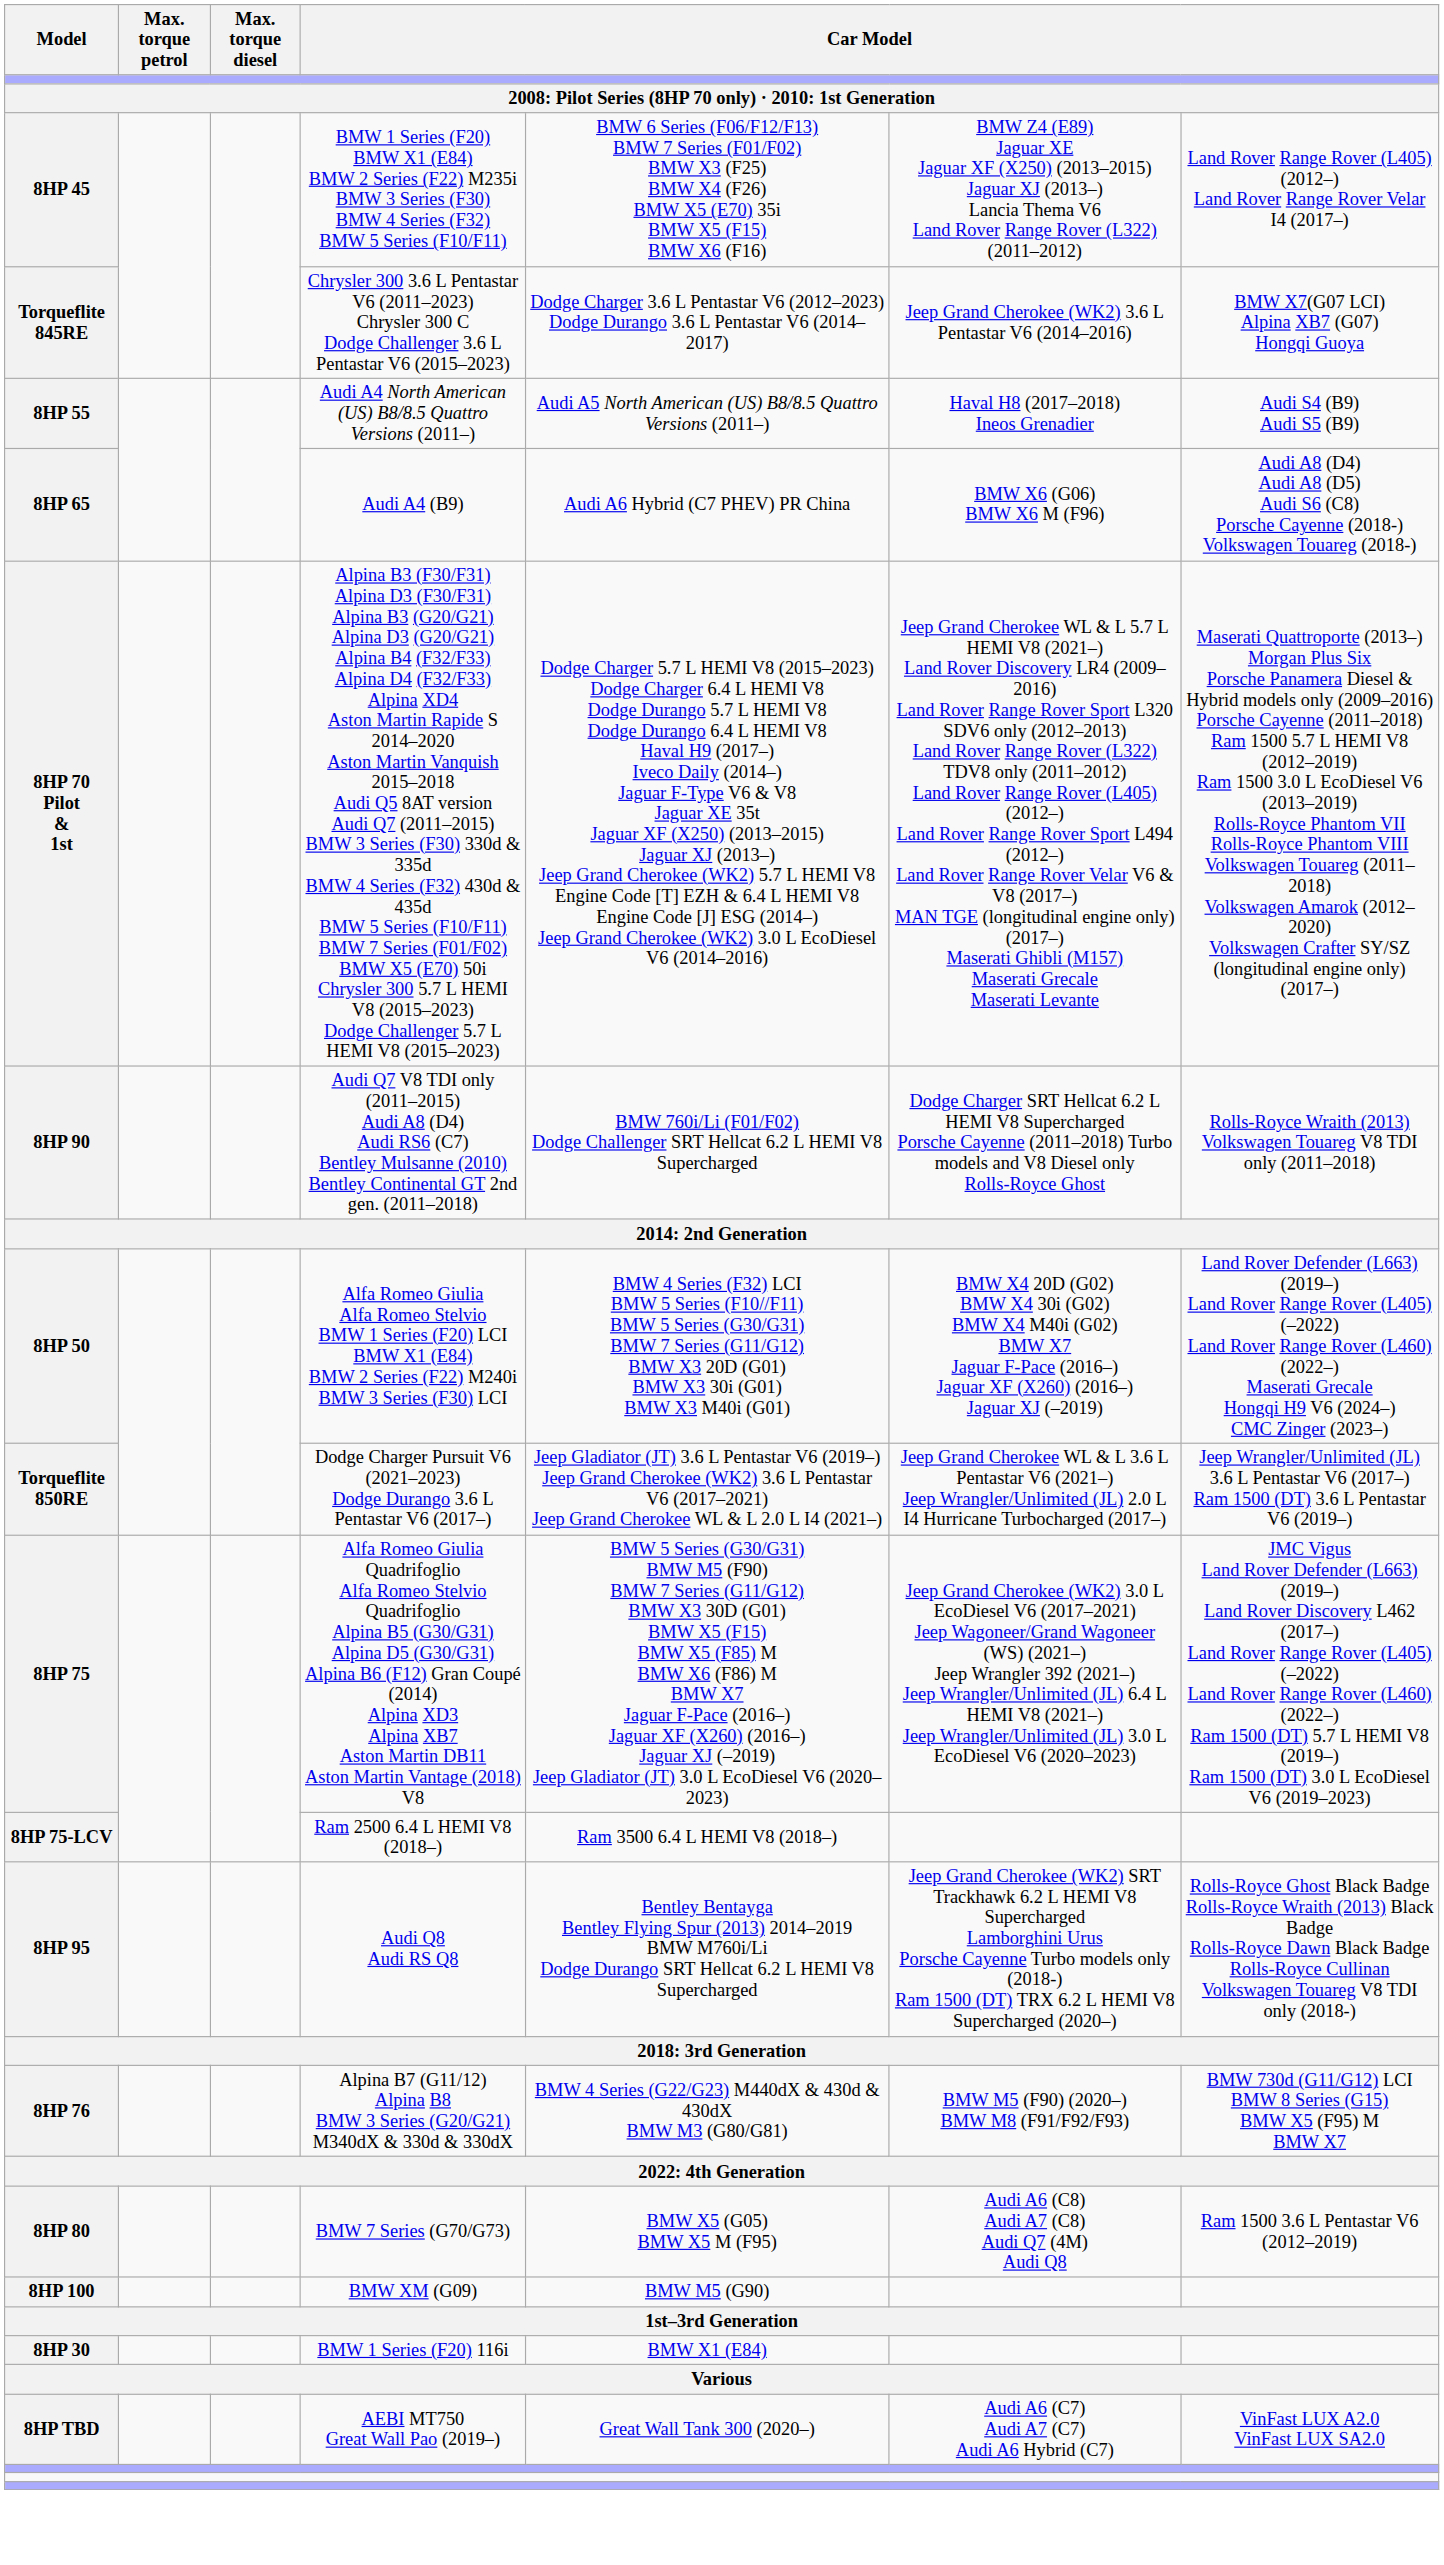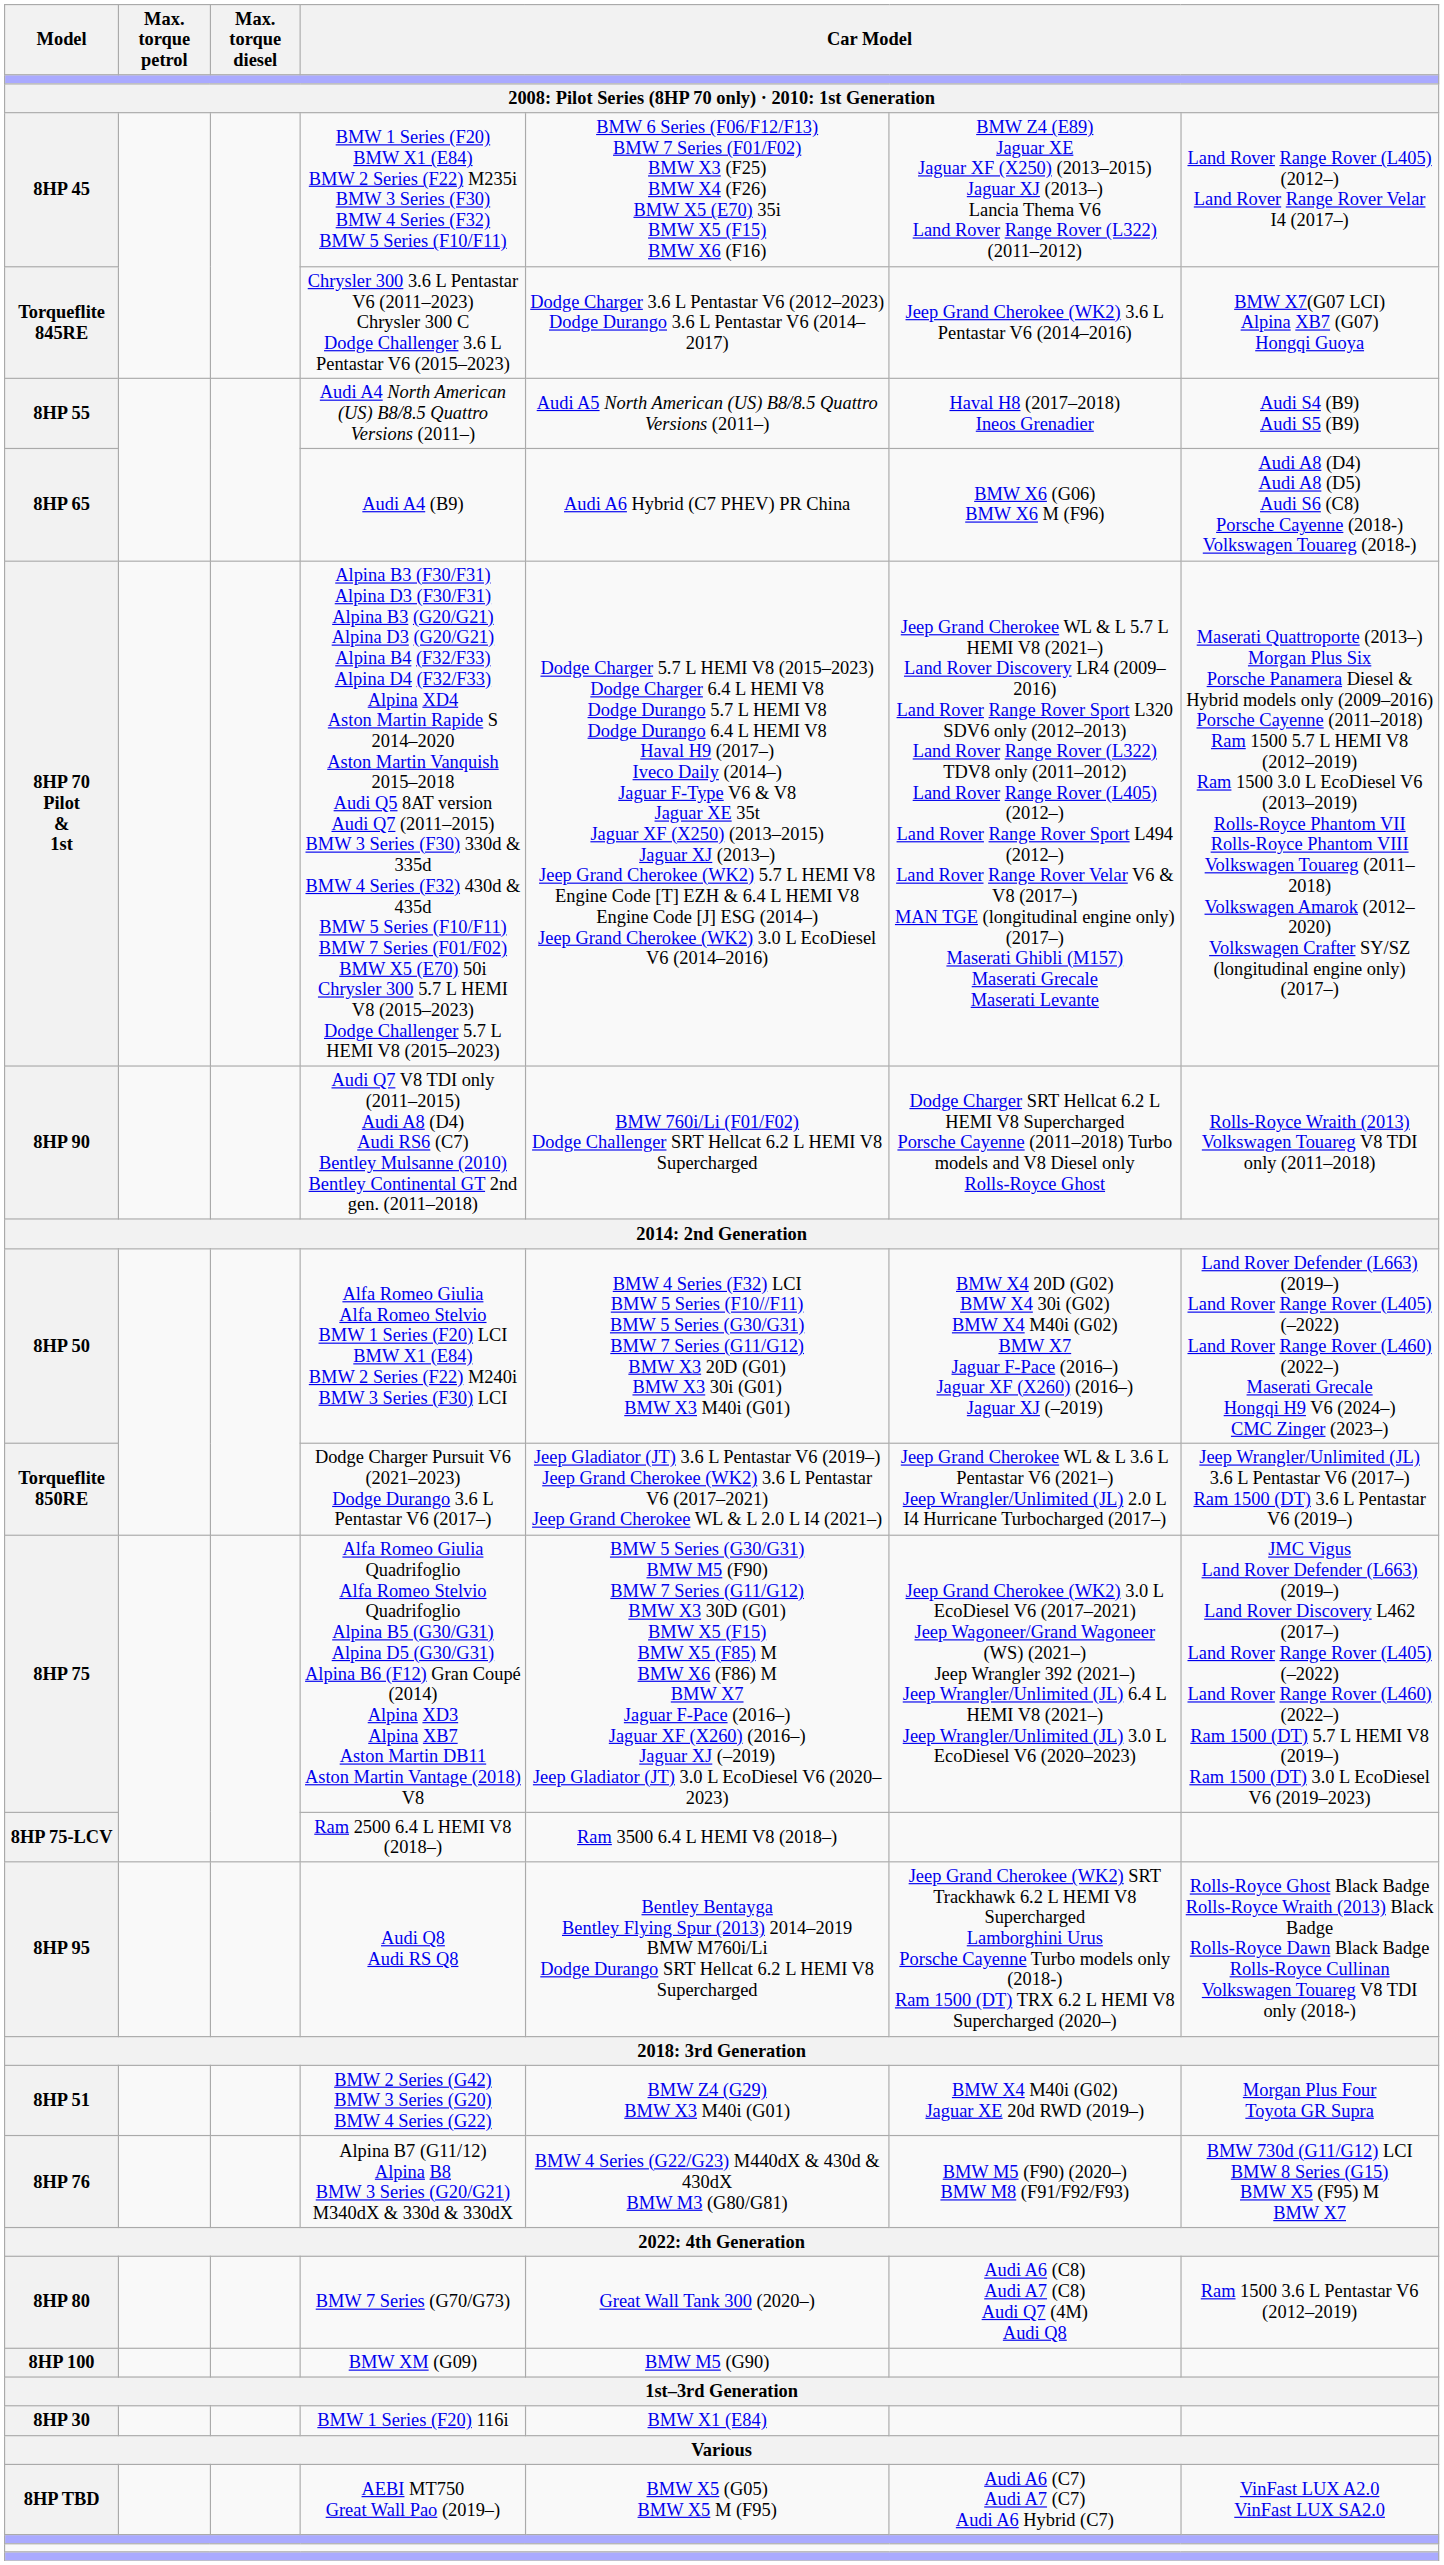+ row: 8HP 51 | BMW 2 Series (G42) BMW 3 Series (G20) BMW 4 Series (G22) | BMW Z4 (G29) BMW X3 M40i (G01) | BMW X4 M40i (G02) Jaguar XE 20d RWD (2019–) | Morgan Plus Four Toyota GR Supra
8HP 80 | column 5: BMW X5 (G05) BMW X5 M (F95) -> Great Wall Tank 300 (2020–)
8HP TBD | column 5: Great Wall Tank 300 (2020–) -> BMW X5 (G05) BMW X5 M (F95)
